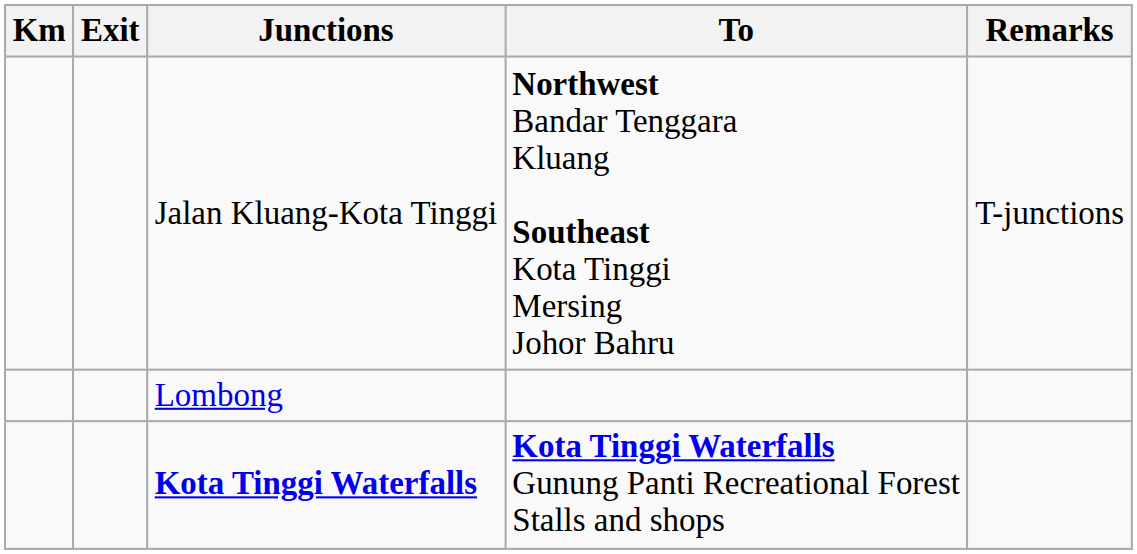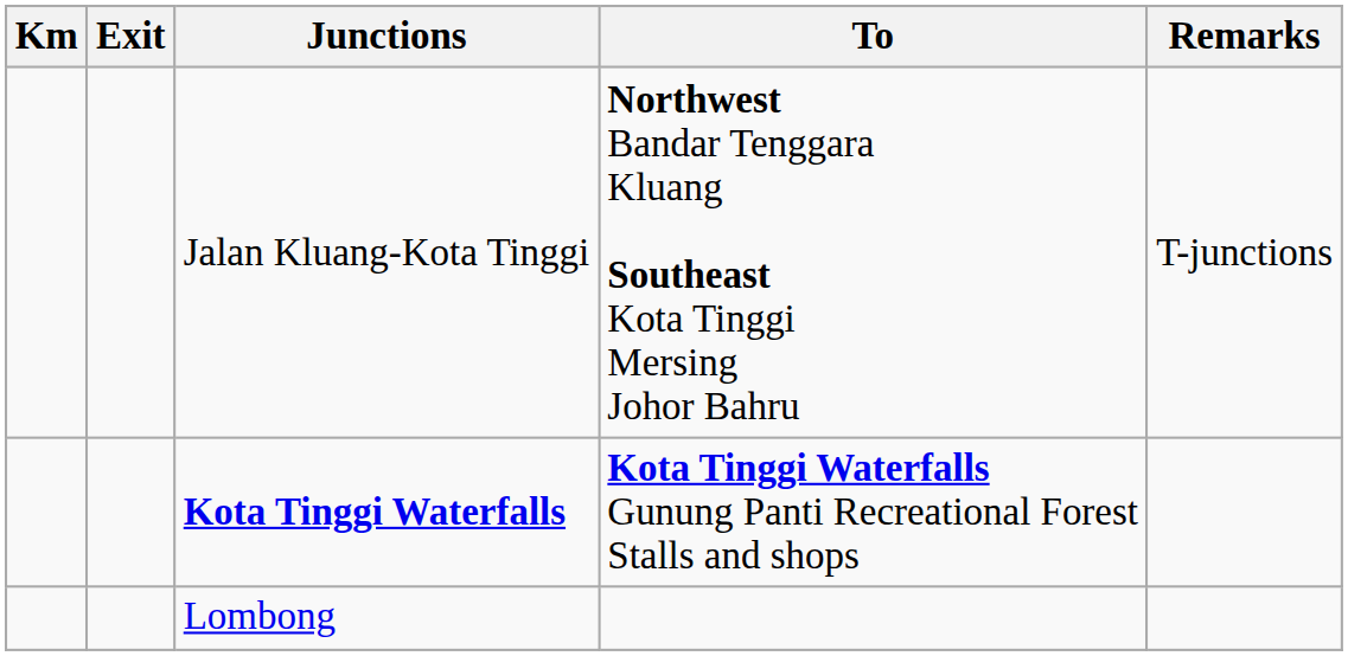rows swapped: Lombong <-> Kota Tinggi Waterfalls
